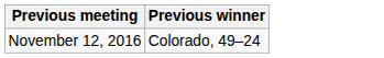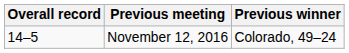+ column: Overall record | 14–5
